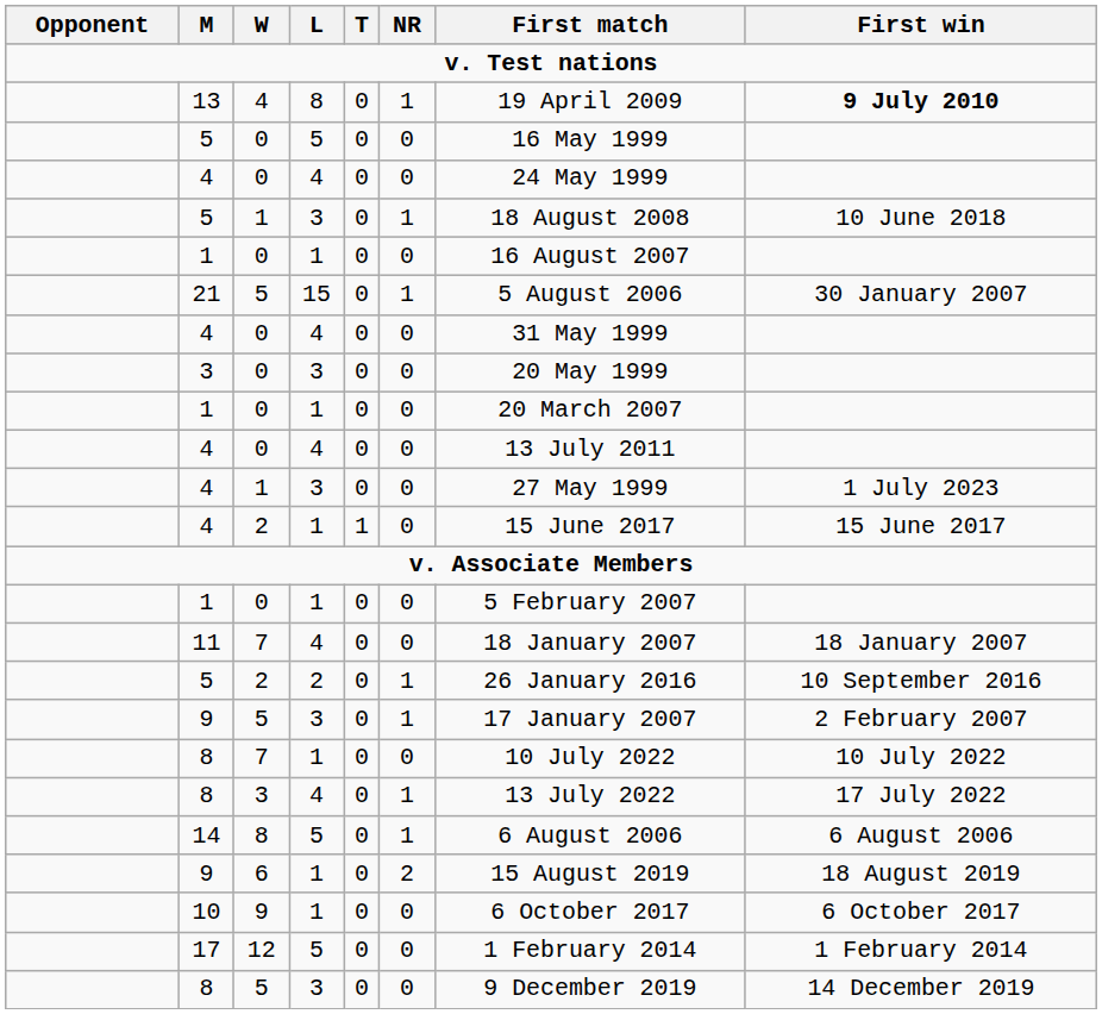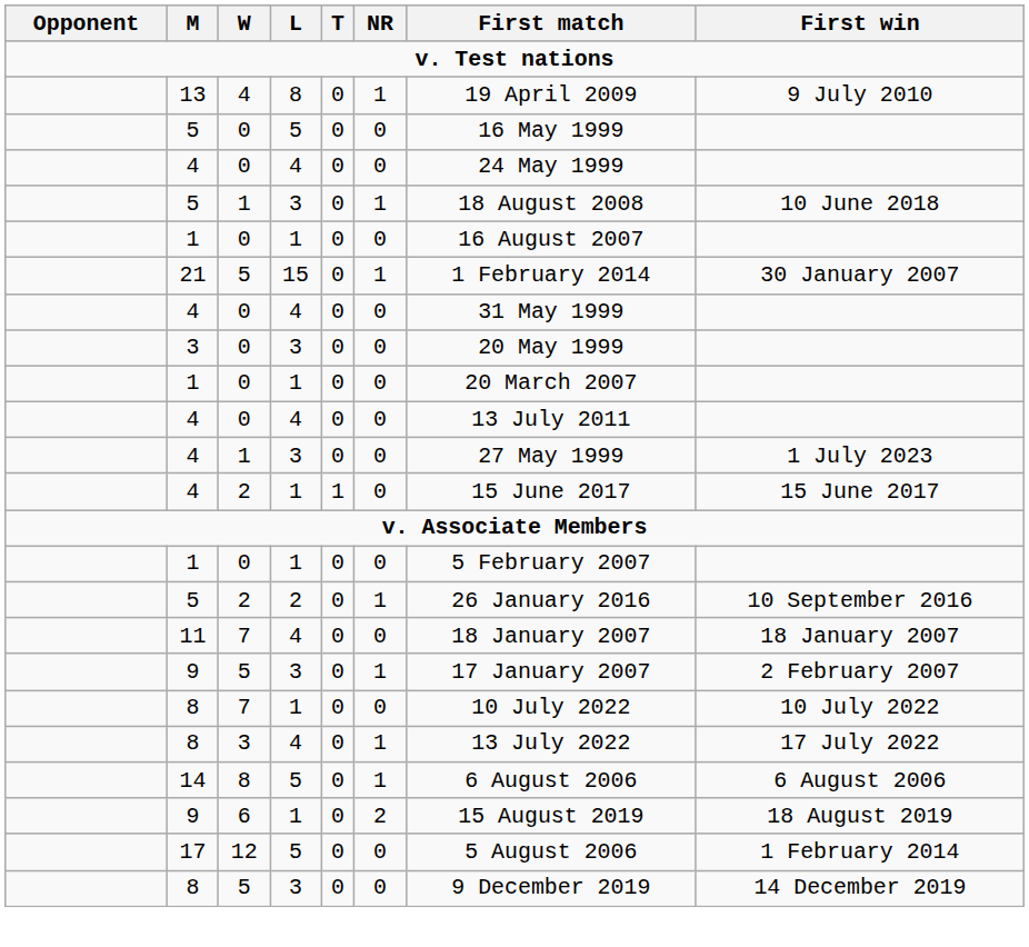13 | First win: bold -> normal
21 | First match: 5 August 2006 -> 1 February 2014
rows swapped: 11 <-> 5 / 2
- row: 10 | 9 | 1 | 0 | 0 | 6 October 2017 | 6 October 2017
17 | First match: 1 February 2014 -> 5 August 2006
